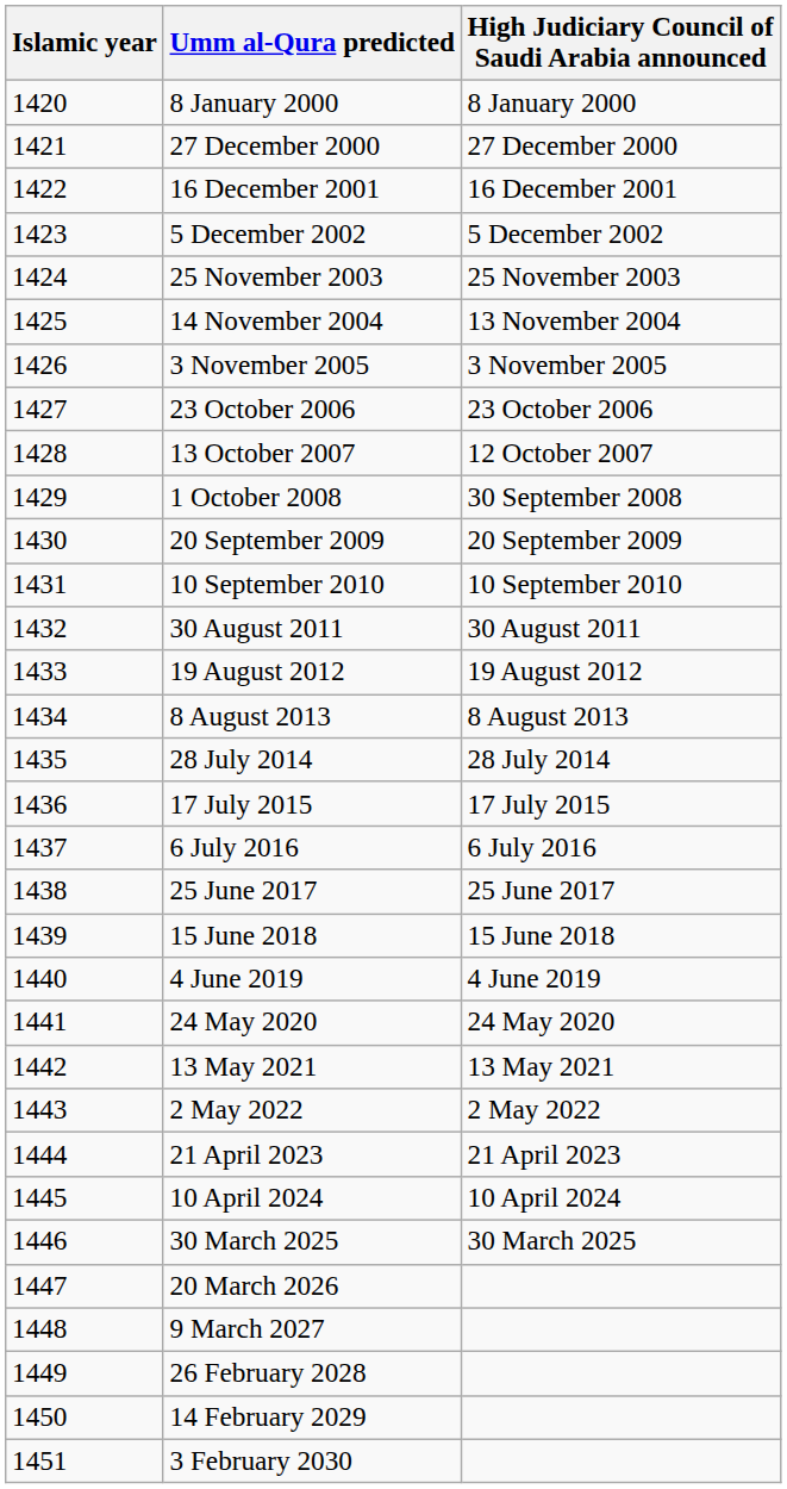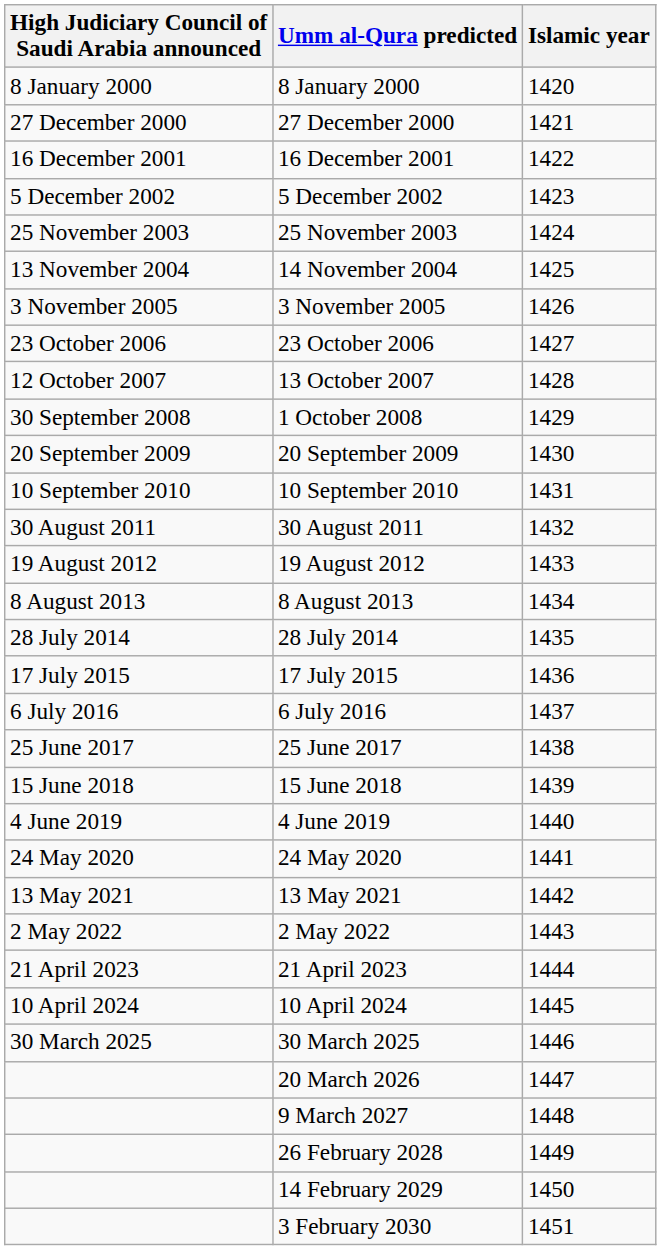columns swapped: Islamic year <-> High Judiciary Council of Saudi Arabia announced
